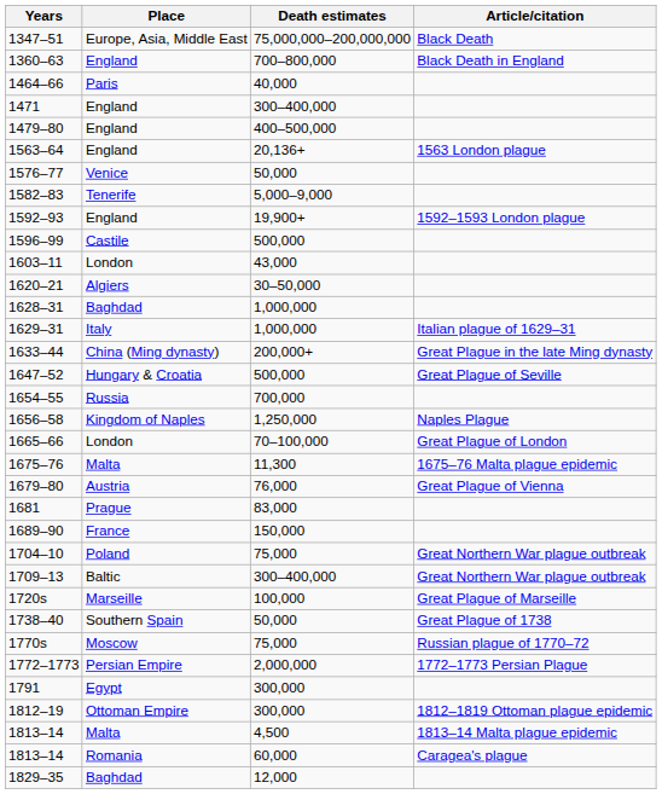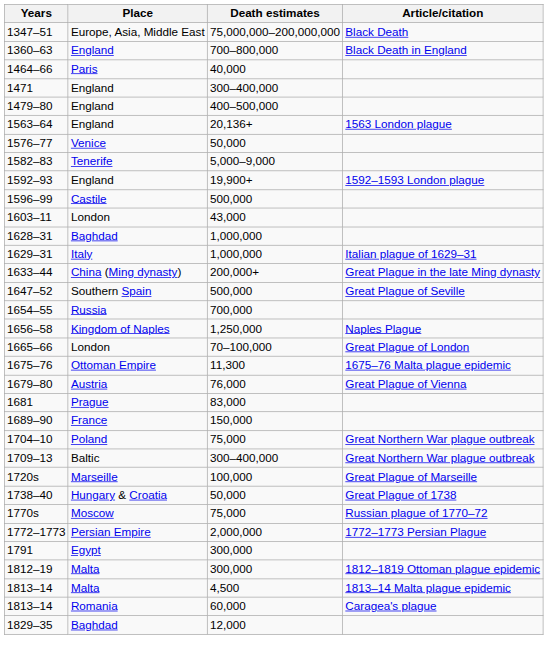- row: 1620–21 | Algiers | 30–50,000
1647–52 | Place: Hungary & Croatia -> Southern Spain
1675–76 | Place: Malta -> Ottoman Empire
1738–40 | Place: Southern Spain -> Hungary & Croatia
1812–19 | Place: Ottoman Empire -> Malta
